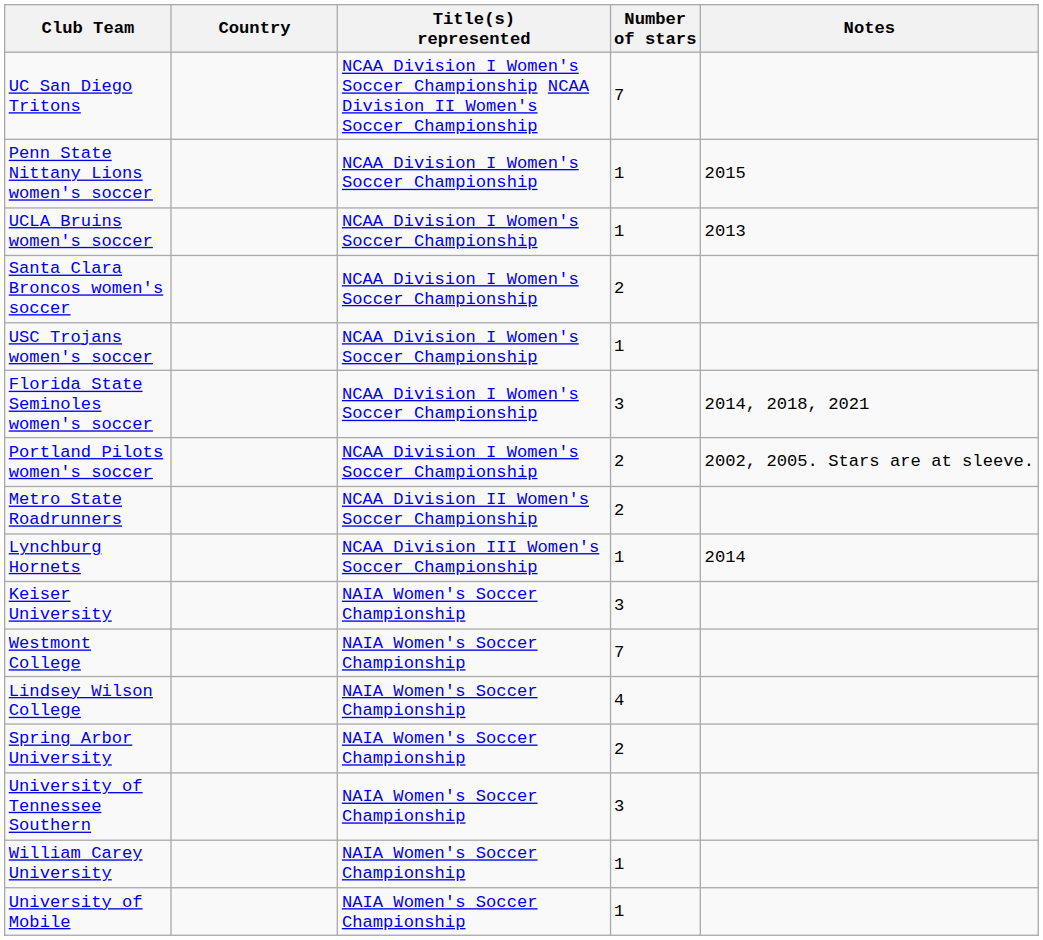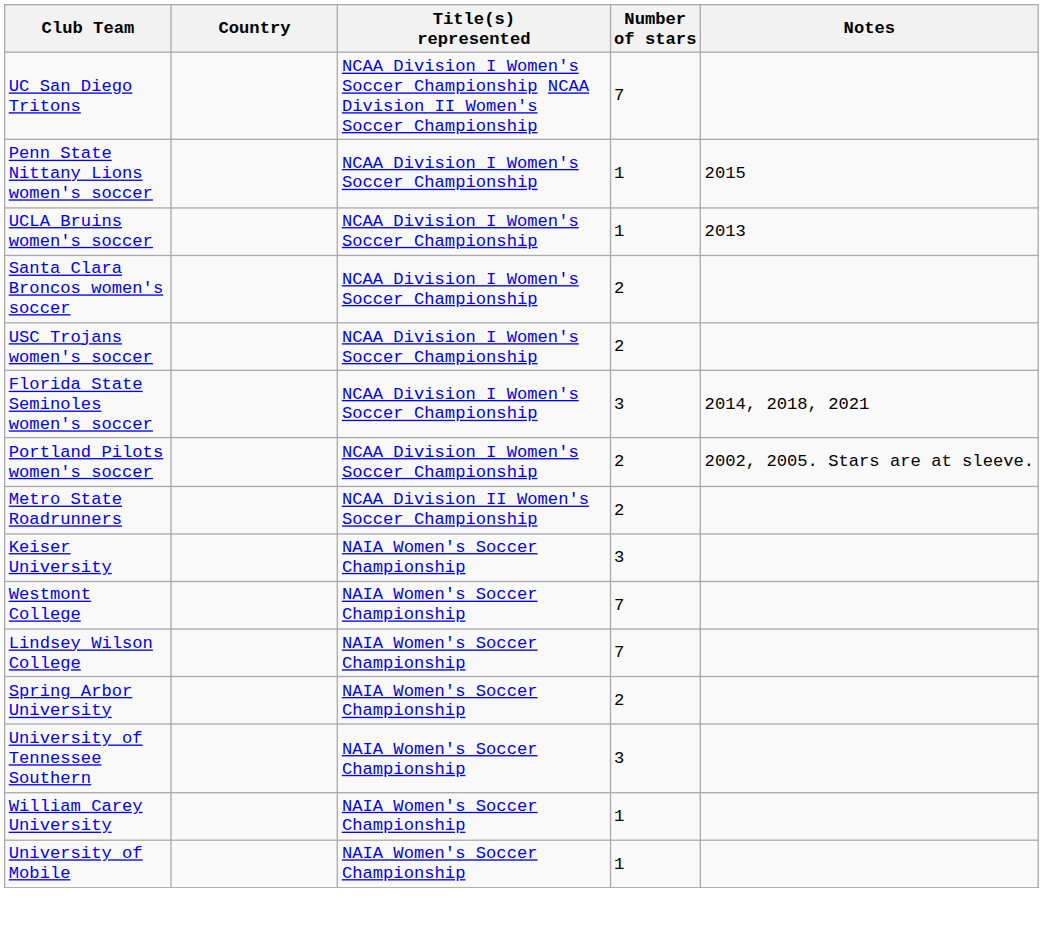USC Trojans women's soccer | Number of stars: 1 -> 2
- row: Lynchburg Hornets | NCAA Division III Women's Soccer Championship | 1 | 2014
Lindsey Wilson College | Number of stars: 4 -> 7
